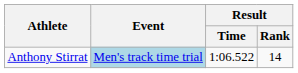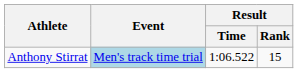Anthony Stirrat | Result / Rank: 14 -> 15
